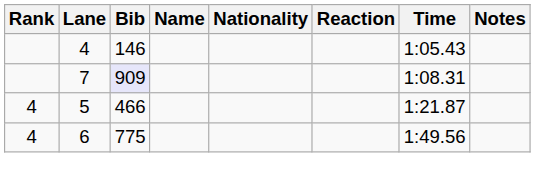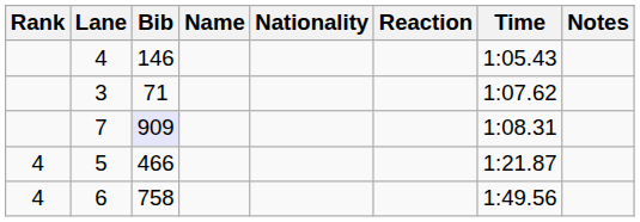+ row: 3 | 71 | 1:07.62
6 | Bib: 775 -> 758
